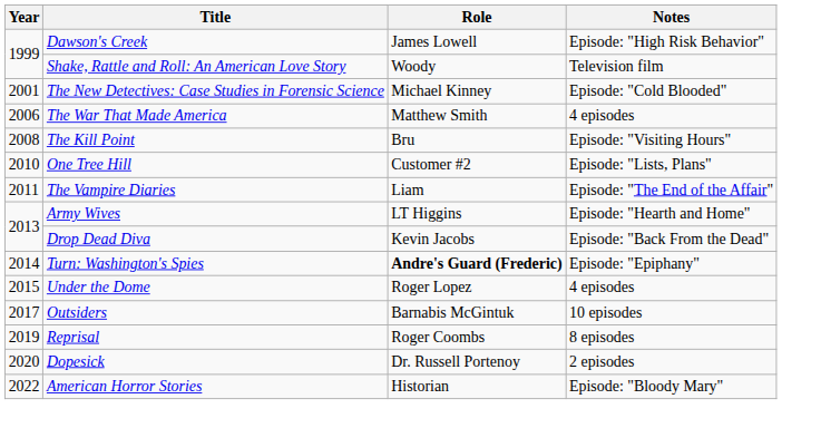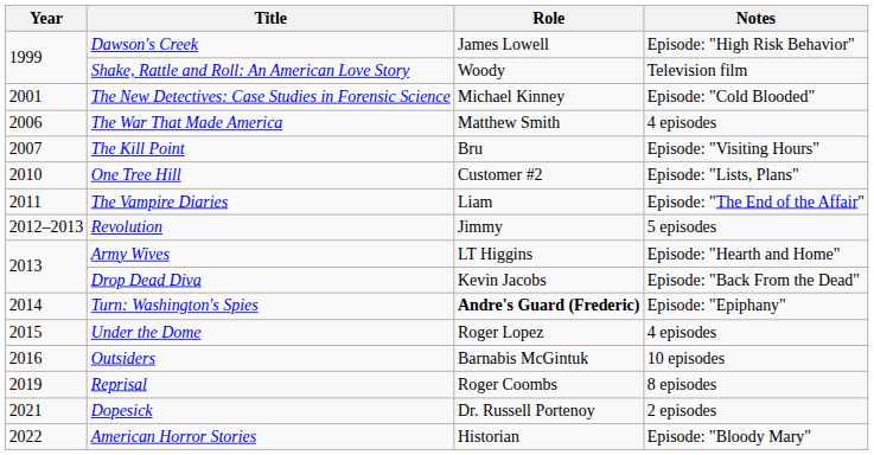The Kill Point | Year: 2008 -> 2007
+ row: 2012–2013 | Revolution | Jimmy | 5 episodes
Outsiders | Year: 2017 -> 2016
Dopesick | Year: 2020 -> 2021
